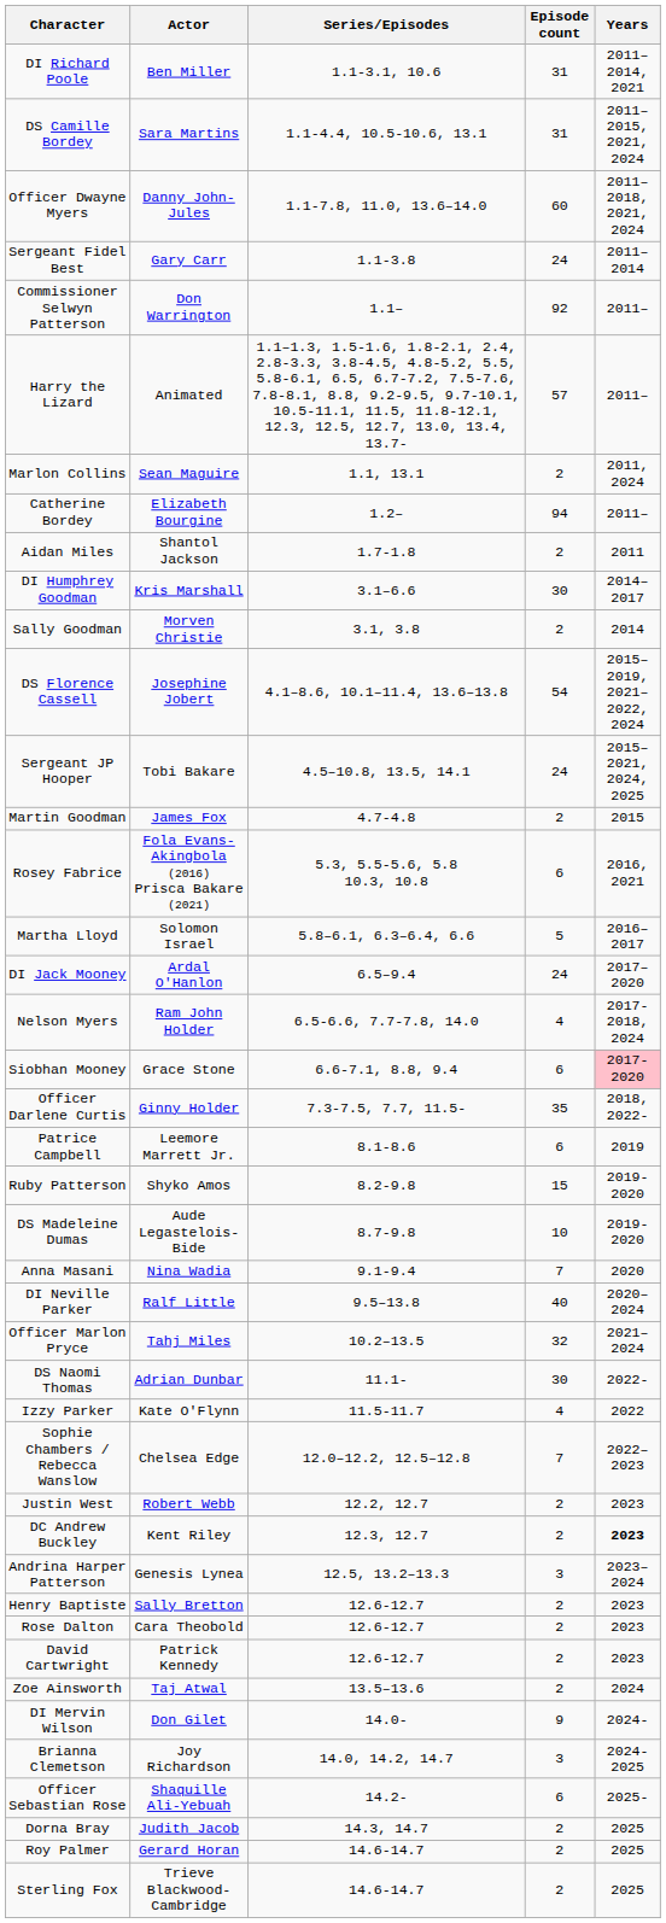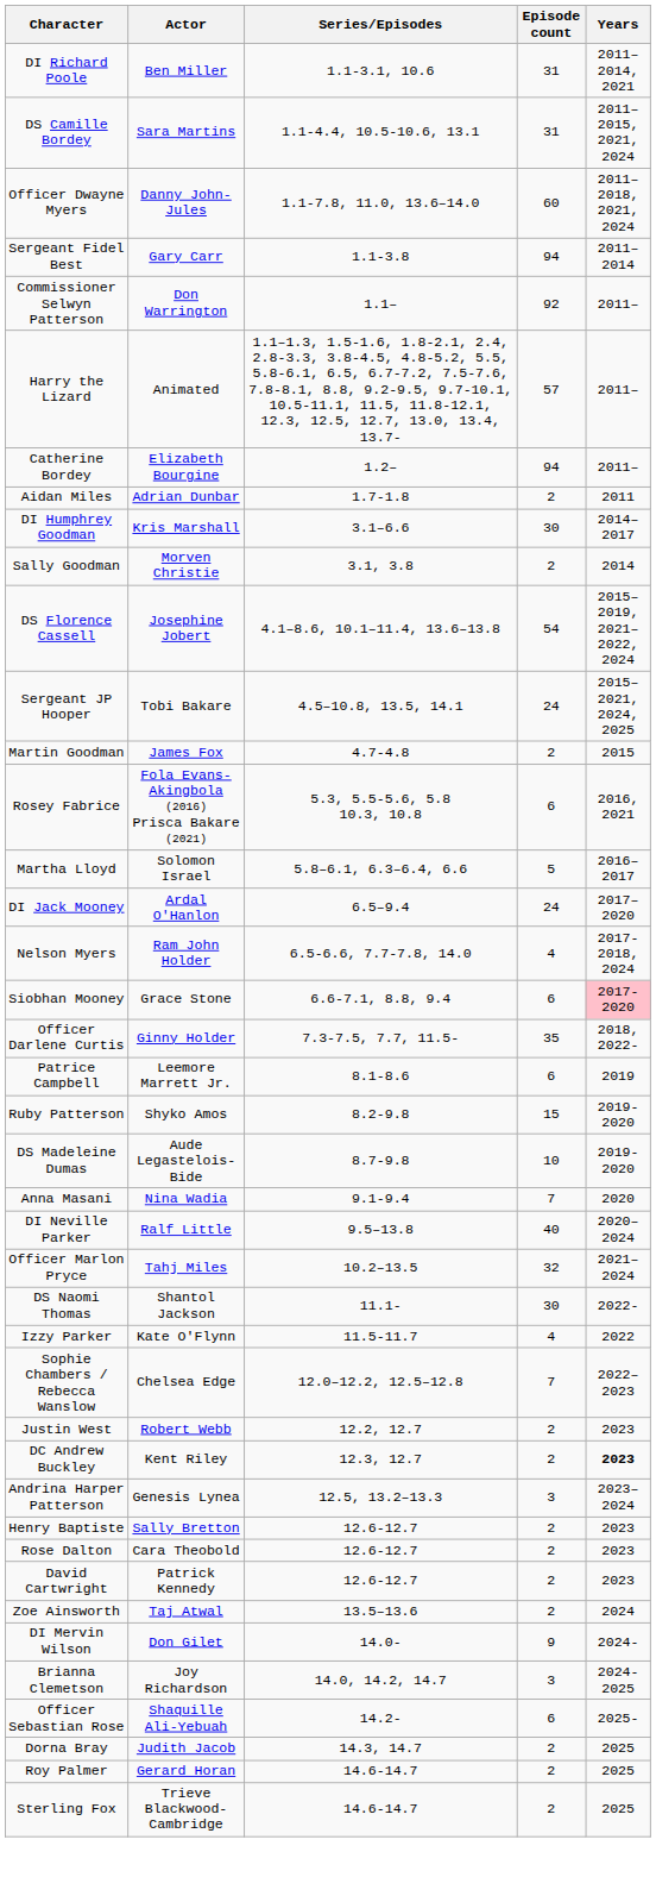Sergeant Fidel Best | Episode count: 24 -> 94
- row: Marlon Collins | Sean Maguire | 1.1, 13.1 | 2 | 2011, 2024
Aidan Miles | Actor: Shantol Jackson -> Adrian Dunbar
DS Naomi Thomas | Actor: Adrian Dunbar -> Shantol Jackson
